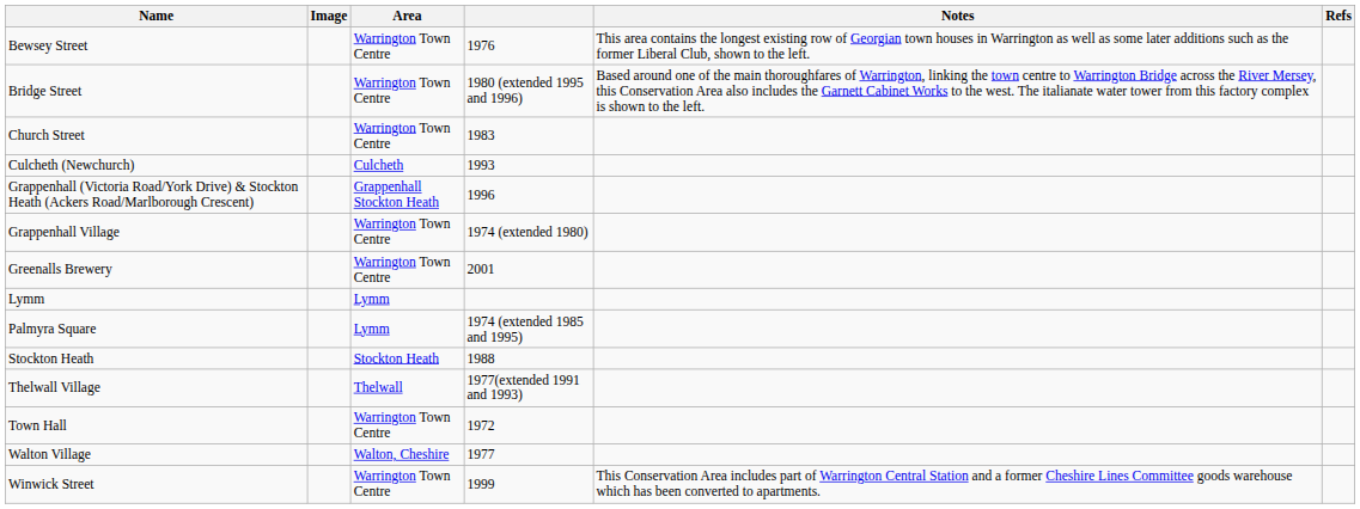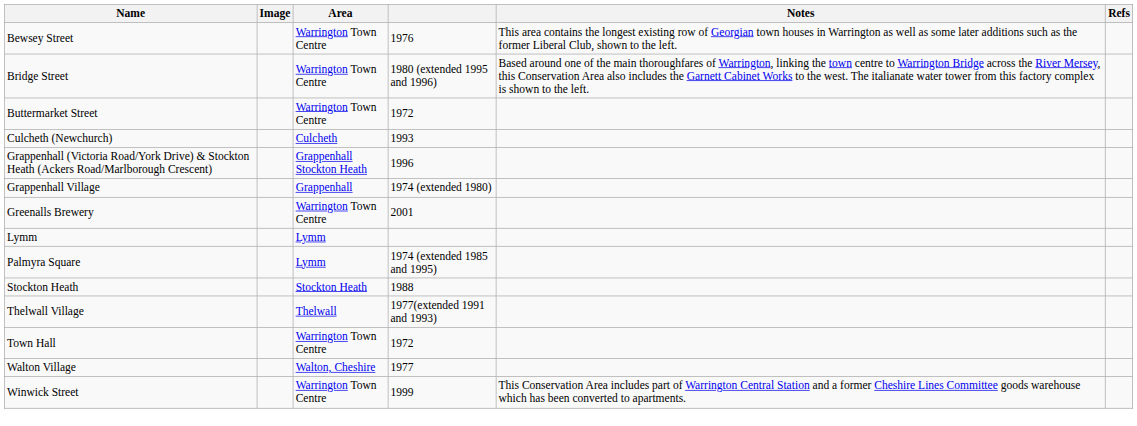+ row: Buttermarket Street | Warrington Town Centre | 1972
- row: Church Street | Warrington Town Centre | 1983
Grappenhall Village | Area: Warrington Town Centre -> Grappenhall
